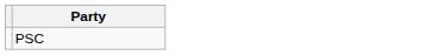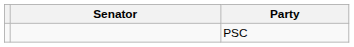+ column: Senator
